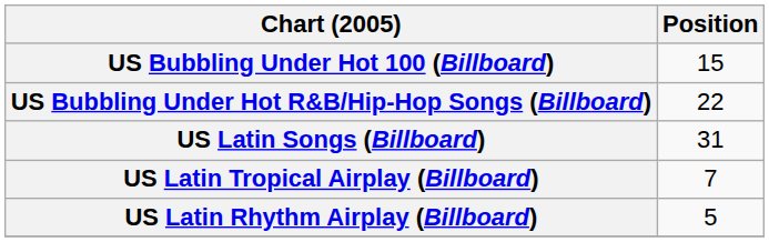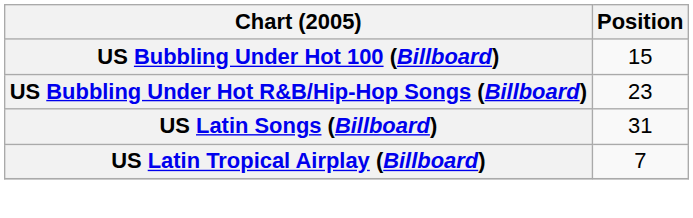US Bubbling Under Hot R&B/Hip-Hop Songs (Billboard) | Position: 22 -> 23
- row: US Latin Rhythm Airplay (Billboard) | 5
